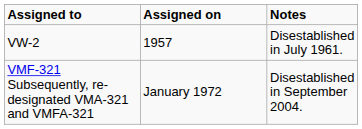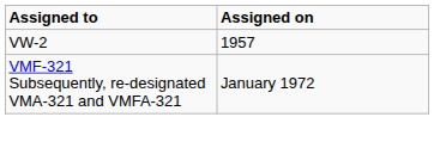- column: Notes | Disestablished in July 1961. | Disestablished in September 2004.
